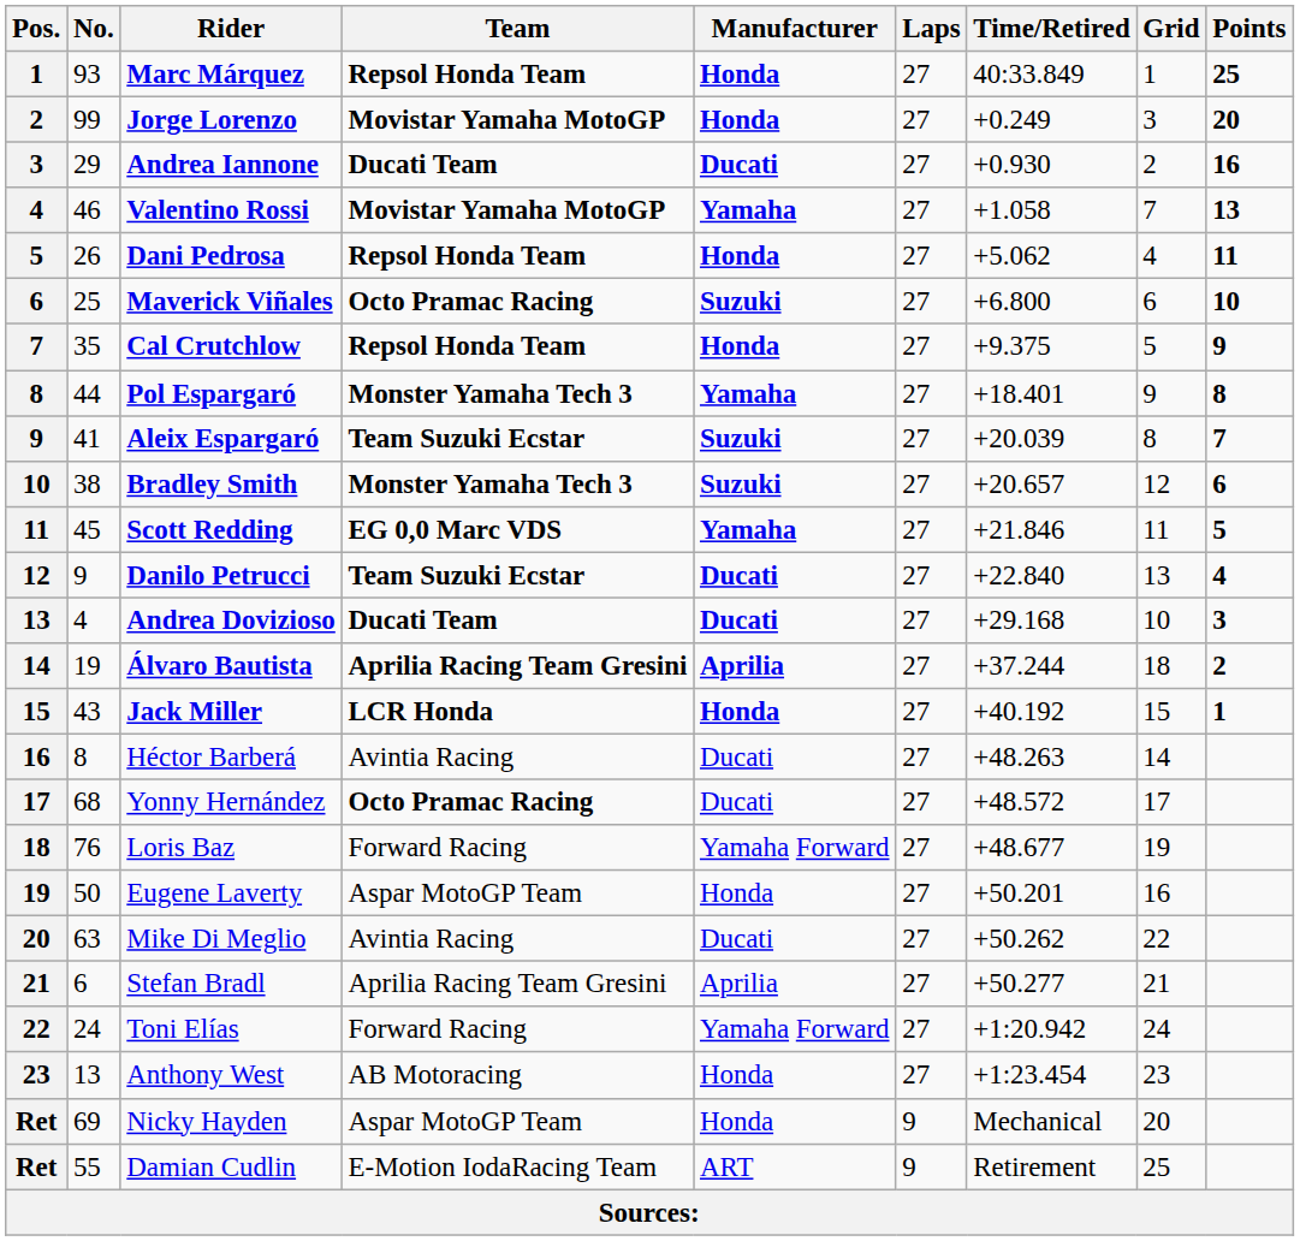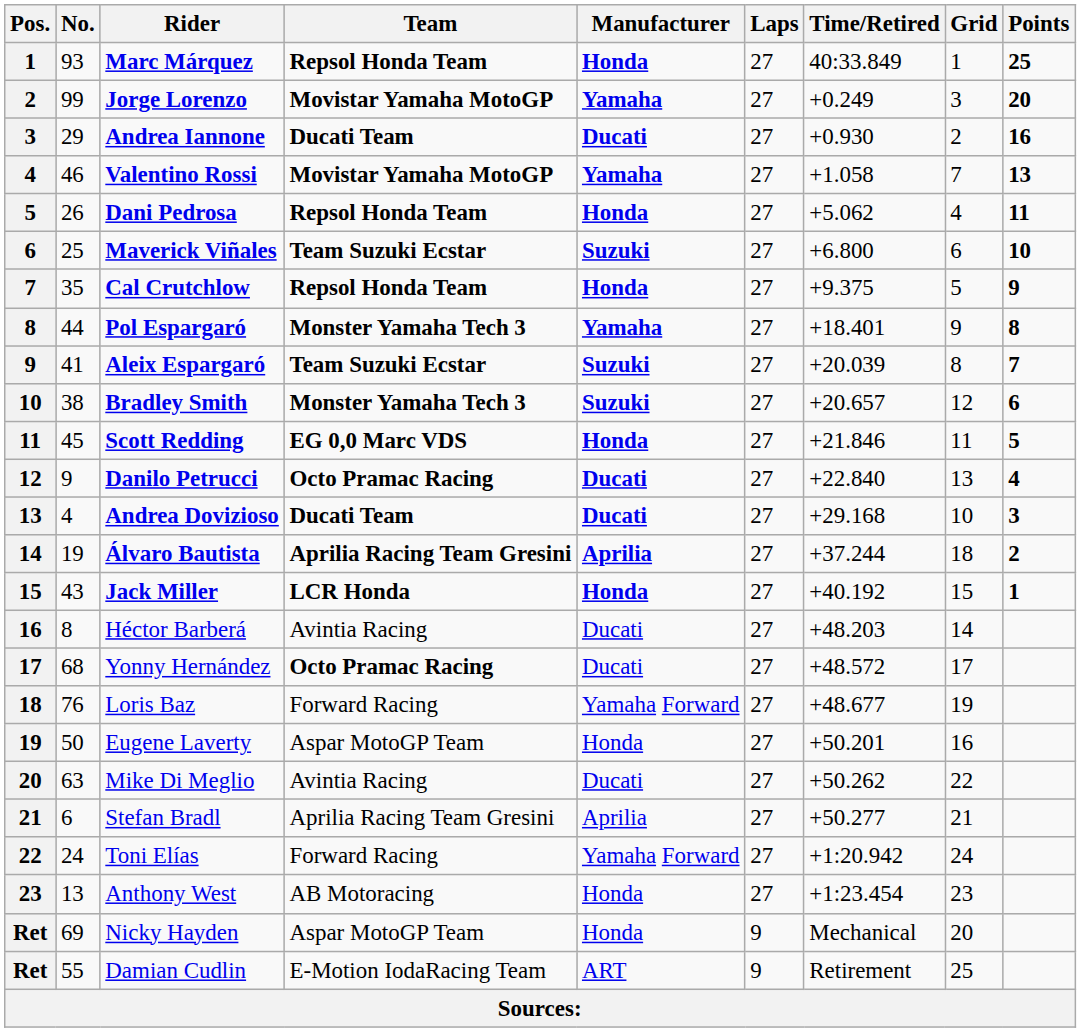Jorge Lorenzo | Manufacturer: Honda -> Yamaha
Maverick Viñales | Team: Octo Pramac Racing -> Team Suzuki Ecstar
Scott Redding | Manufacturer: Yamaha -> Honda
Danilo Petrucci | Team: Team Suzuki Ecstar -> Octo Pramac Racing
Héctor Barberá | Time/Retired: +48.263 -> +48.203
